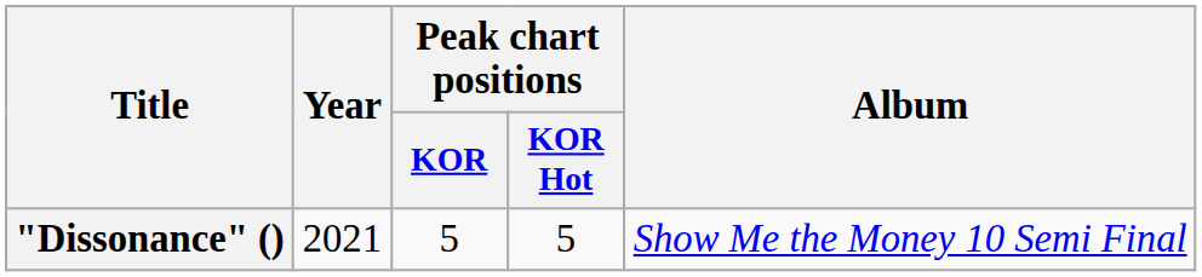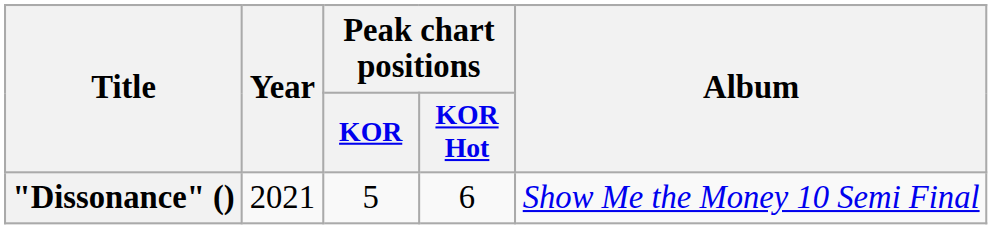"Dissonance" () | Peak chart positions / KOR Hot: 5 -> 6
